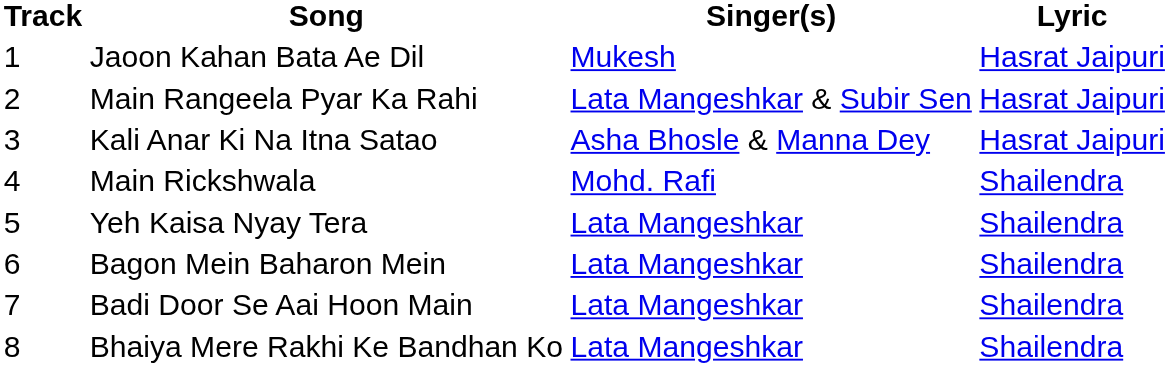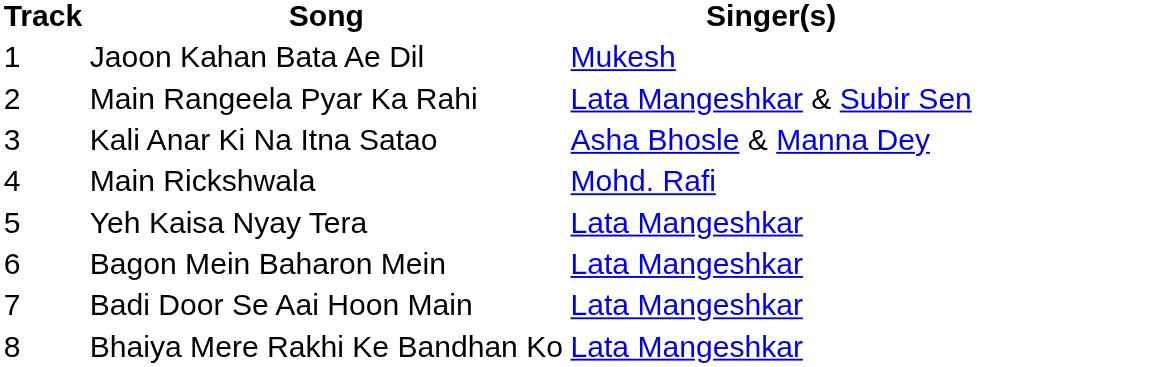- column: Lyric | Hasrat Jaipuri | Hasrat Jaipuri | Hasrat Jaipuri | Shailendra | Shailendra | Shailendra | Shailendra | Shailendra
